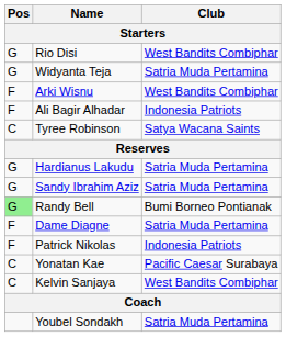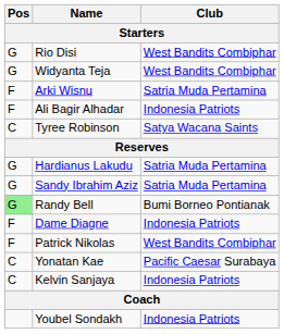Widyanta Teja | Club: Satria Muda Pertamina -> West Bandits Combiphar
Arki Wisnu | Club: West Bandits Combiphar -> Satria Muda Pertamina
Dame Diagne | Club: Satria Muda Pertamina -> Indonesia Patriots
Patrick Nikolas | Club: Indonesia Patriots -> West Bandits Combiphar
Kelvin Sanjaya | Club: West Bandits Combiphar -> Indonesia Patriots
Youbel Sondakh | Club: Satria Muda Pertamina -> Indonesia Patriots
